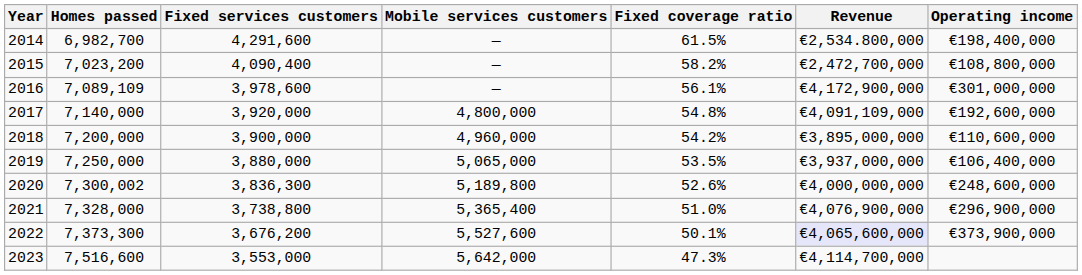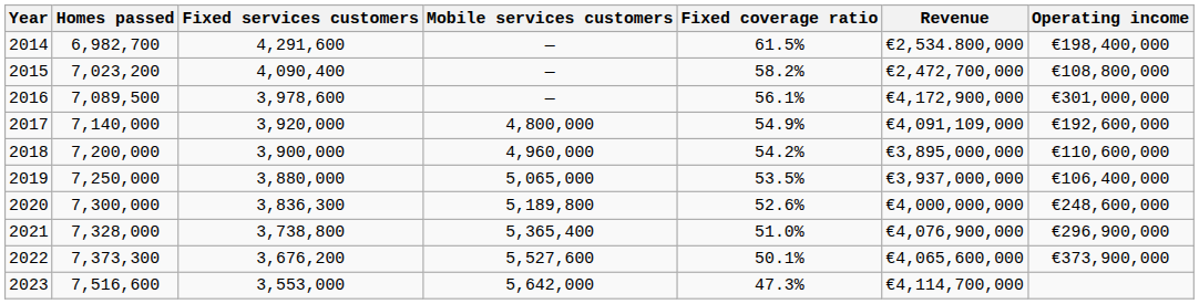2016 | Homes passed: 7,089,109 -> 7,089,500
2017 | Fixed coverage ratio: 54.8% -> 54.9%
2020 | Homes passed: 7,300,002 -> 7,300,000
2022 | Revenue: lavender background -> no background
